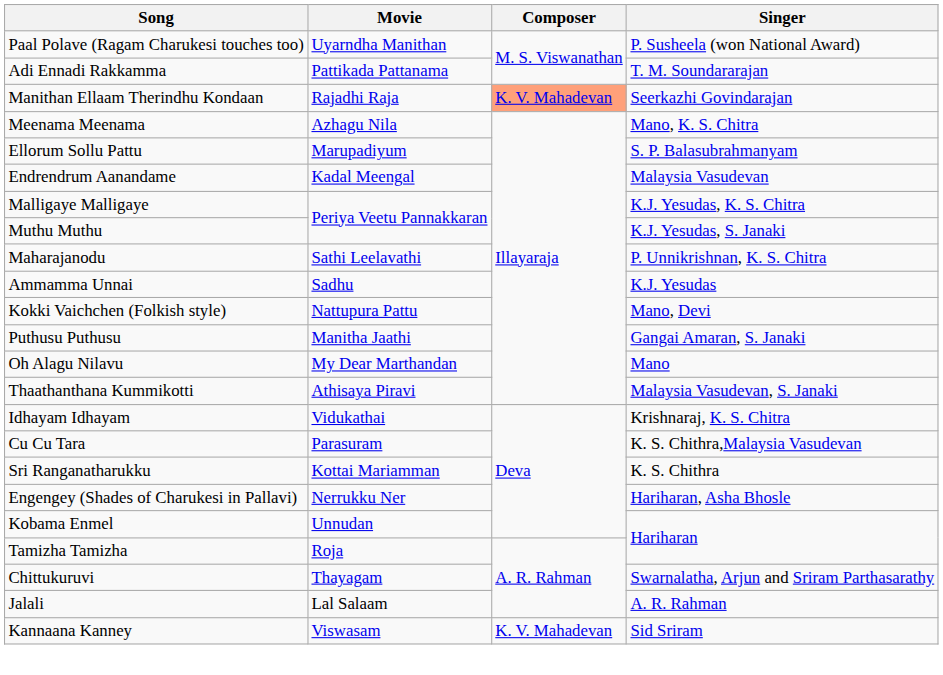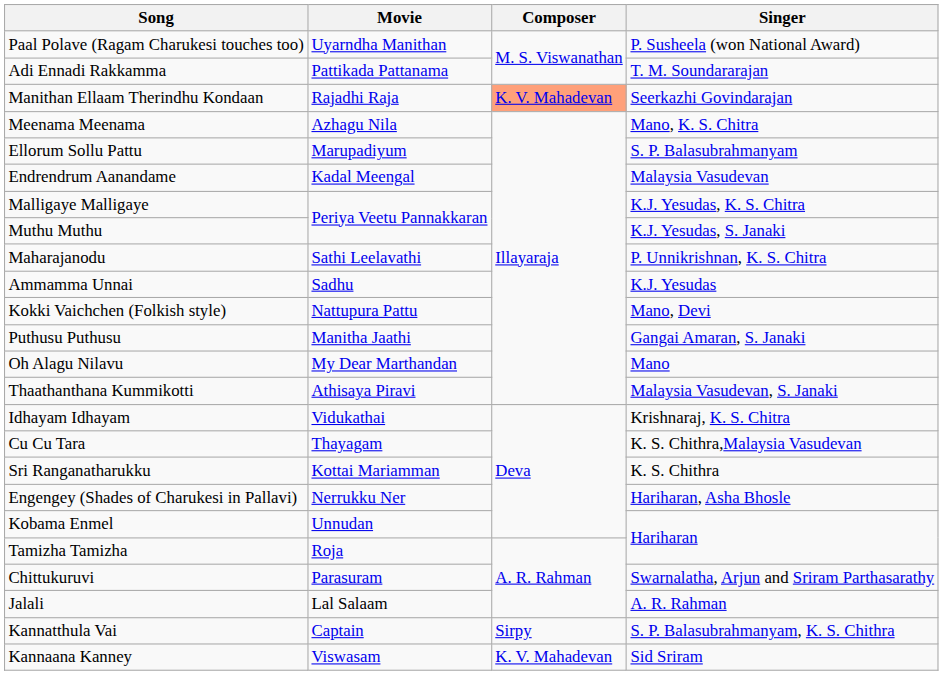Cu Cu Tara | Movie: Parasuram -> Thayagam
Chittukuruvi | Movie: Thayagam -> Parasuram
+ row: Kannatthula Vai | Captain | Sirpy | S. P. Balasubrahmanyam, K. S. Chithra
